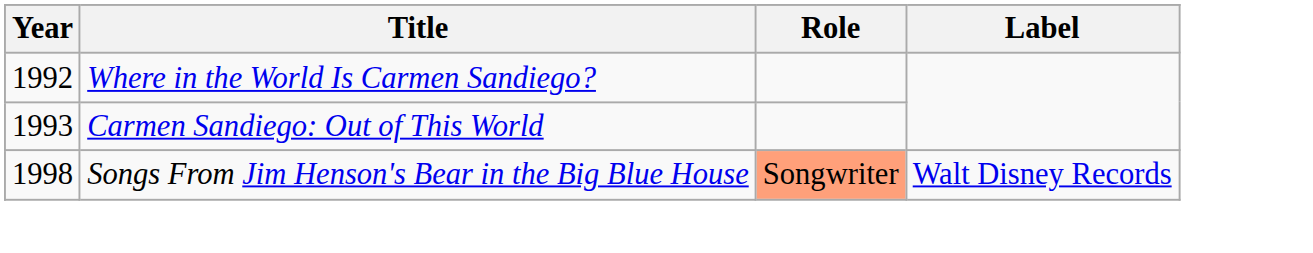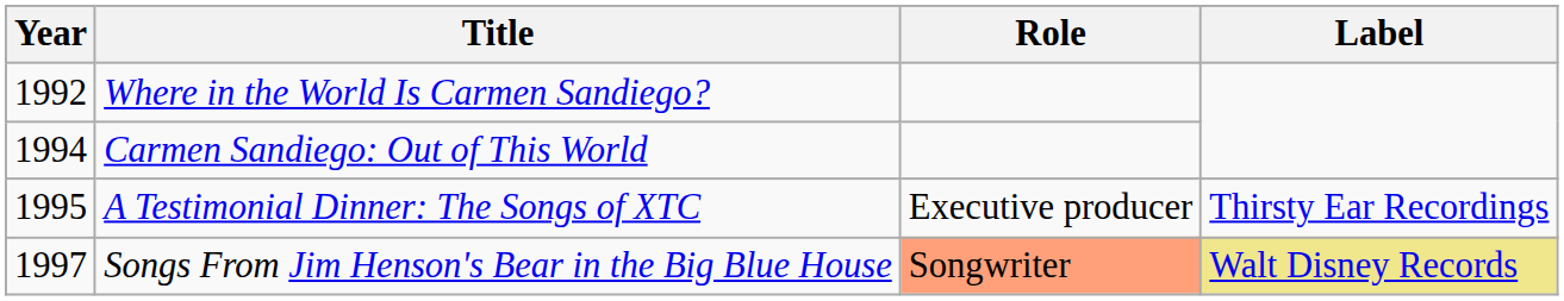Carmen Sandiego: Out of This World | Year: 1993 -> 1994
+ row: 1995 | A Testimonial Dinner: The Songs of XTC | Executive producer | Thirsty Ear Recordings
Songs From Jim Henson's Bear in the Big Blue House | Year: 1998 -> 1997
Songs From Jim Henson's Bear in the Big Blue House | Label: no background -> khaki background
